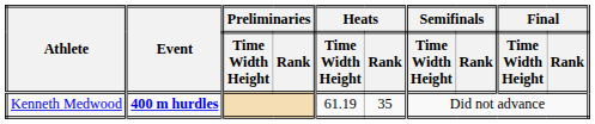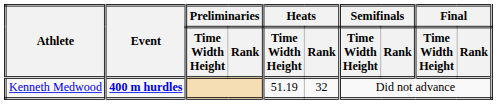Kenneth Medwood | Heats / Time Width Height: 61.19 -> 51.19
Kenneth Medwood | Heats / Rank: 35 -> 32
